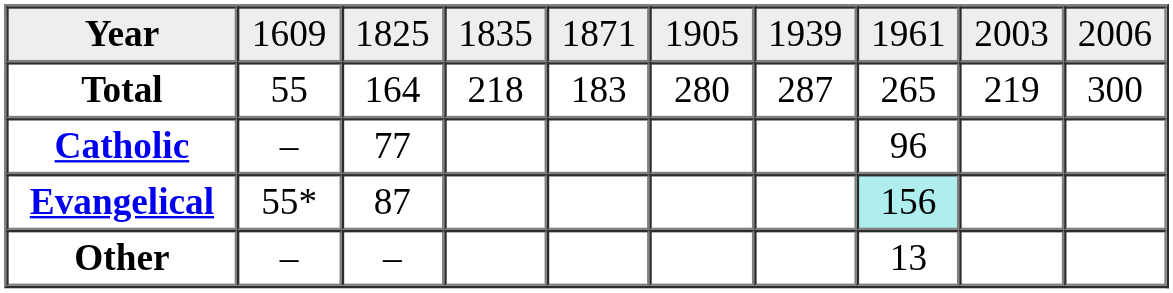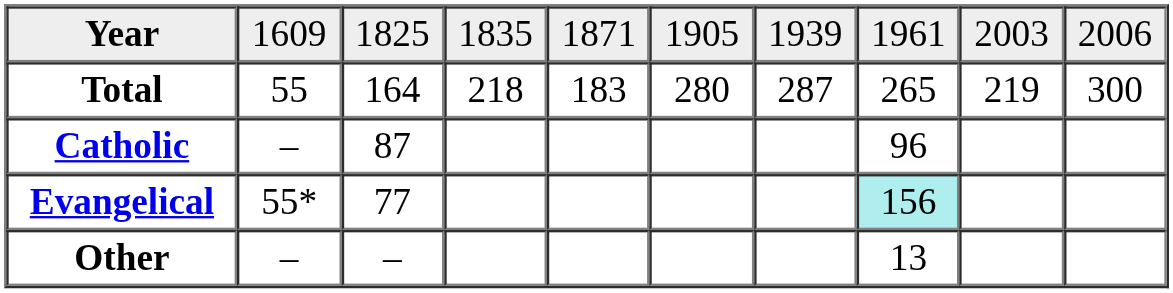Catholic | column 3: 77 -> 87
Evangelical | column 3: 87 -> 77
